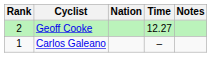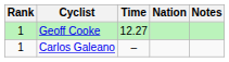columns swapped: Nation <-> Time
Geoff Cooke | Rank: 2 -> 1
